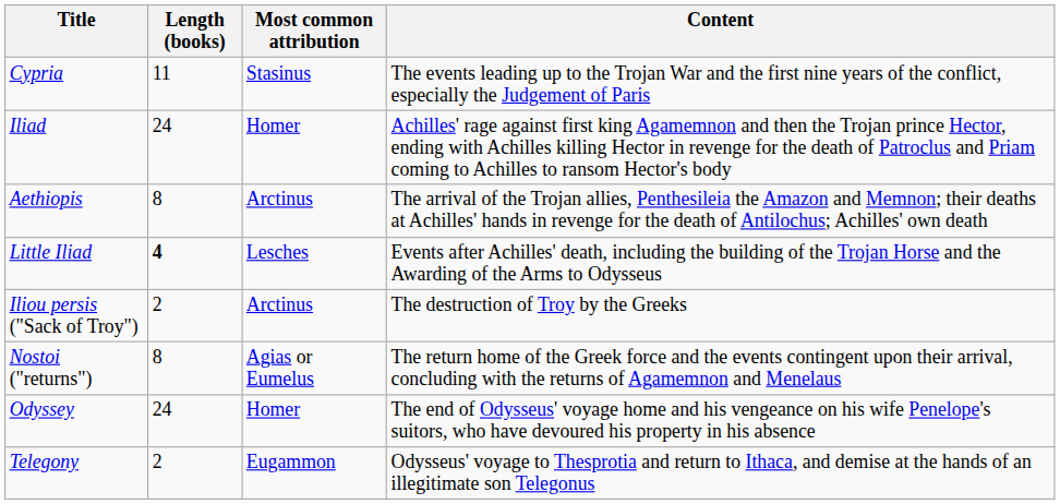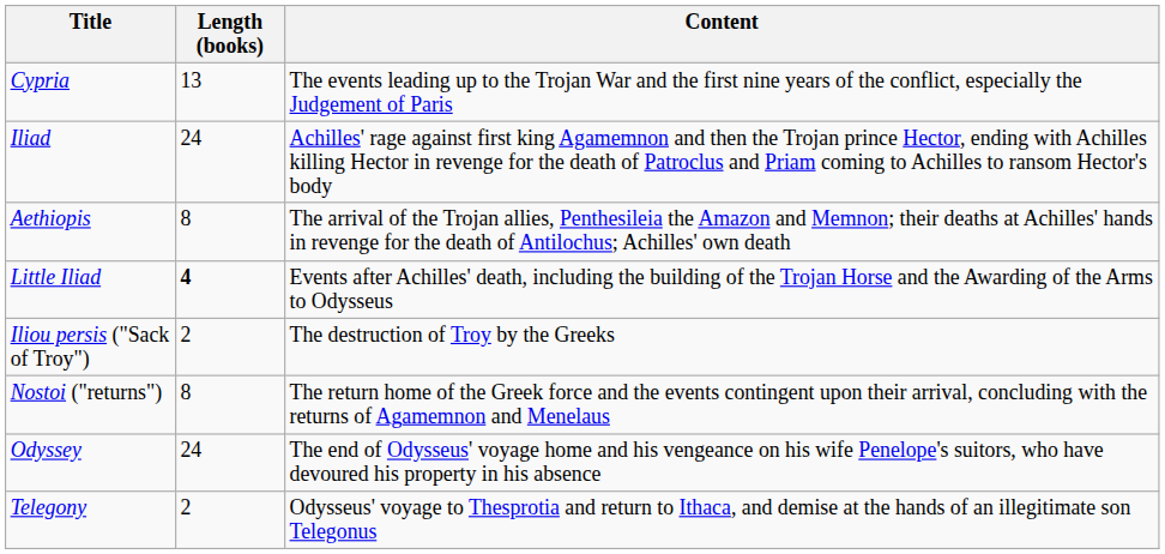- column: Most common attribution | Stasinus | Homer | Arctinus | Lesches | Arctinus | Agias or Eumelus | Homer | Eugammon
Cypria | Length (books): 11 -> 13
